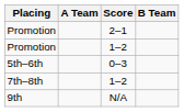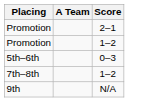- column: B Team
